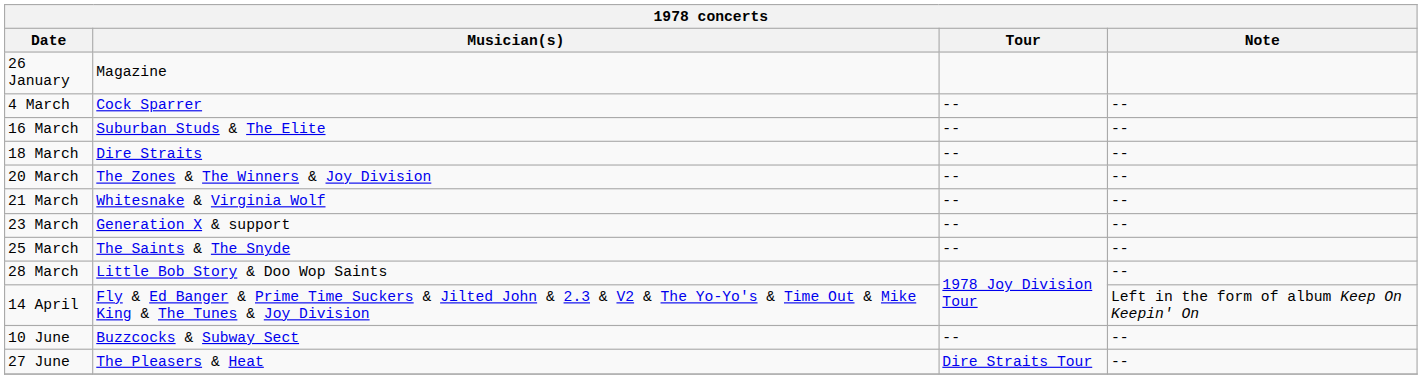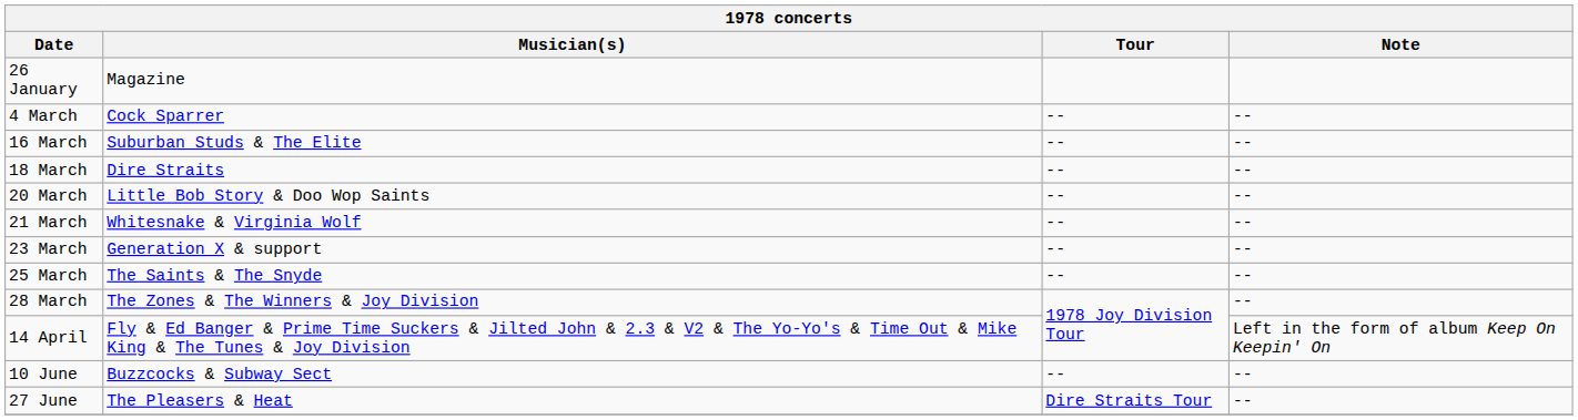20 March | Musician(s): The Zones & The Winners & Joy Division -> Little Bob Story & Doo Wop Saints
28 March | Musician(s): Little Bob Story & Doo Wop Saints -> The Zones & The Winners & Joy Division
